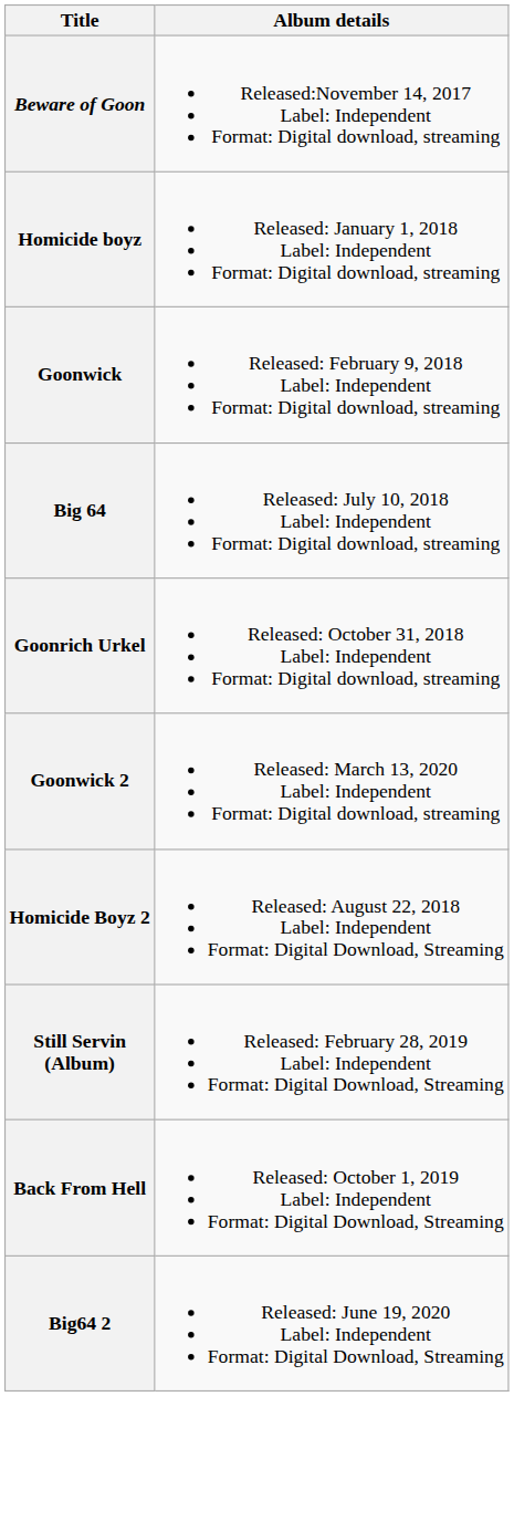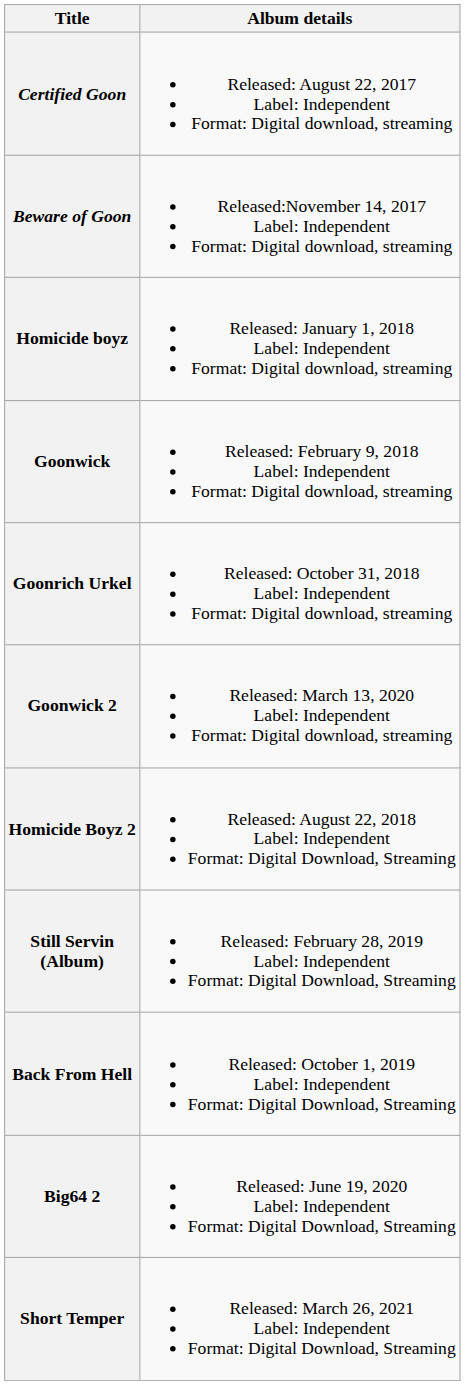+ row: Certified Goon | Released: August 22, 2017 Label: Independent Format: Digital download, streaming
- row: Big 64 | Released: July 10, 2018 Label: Independent Format: Digital download, streaming
+ row: Short Temper | Released: March 26, 2021 Label: Independent Format: Digital Download, Streaming
